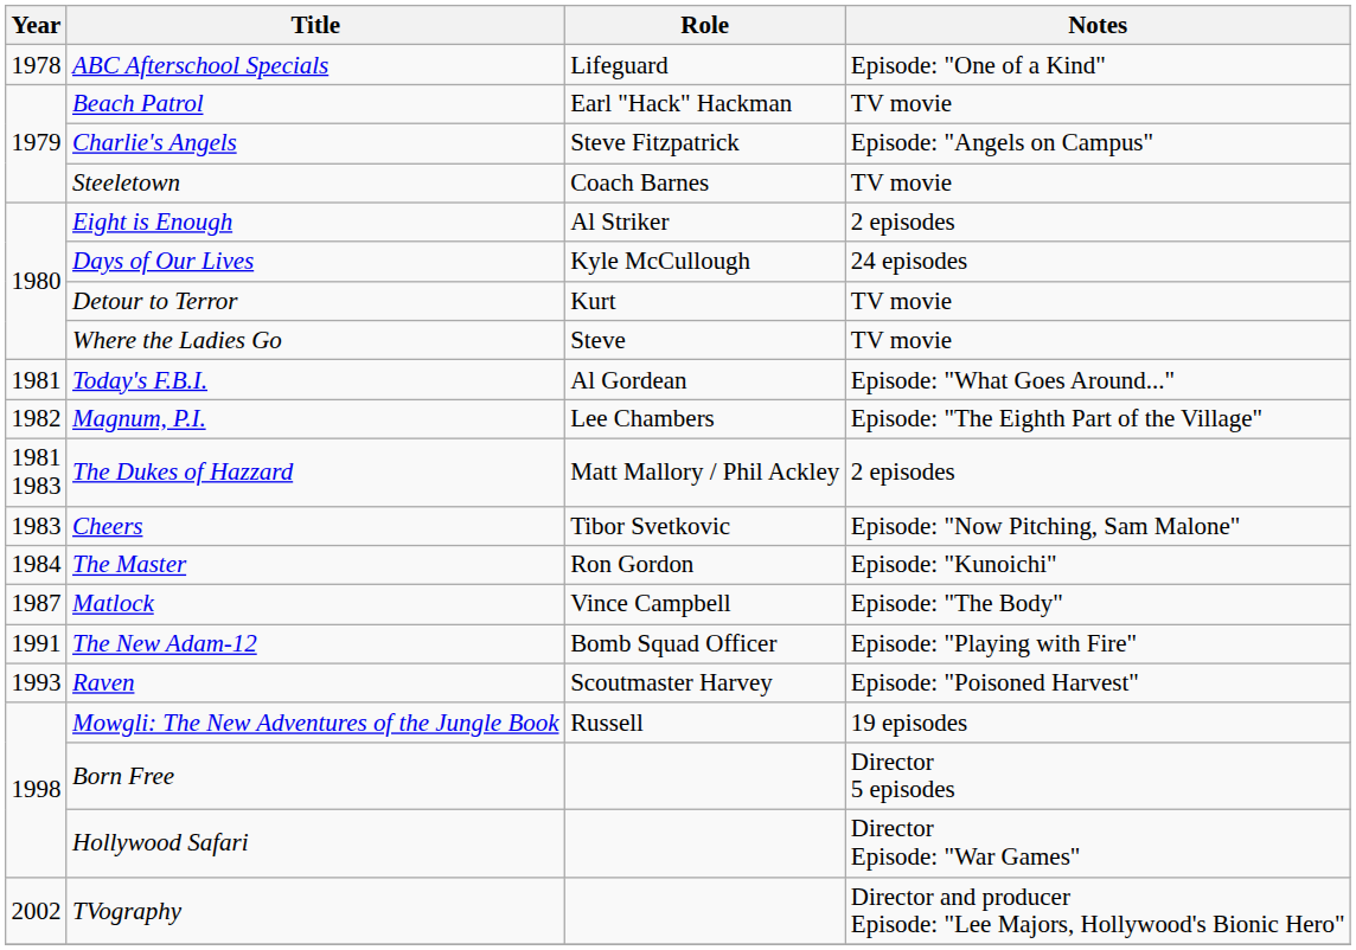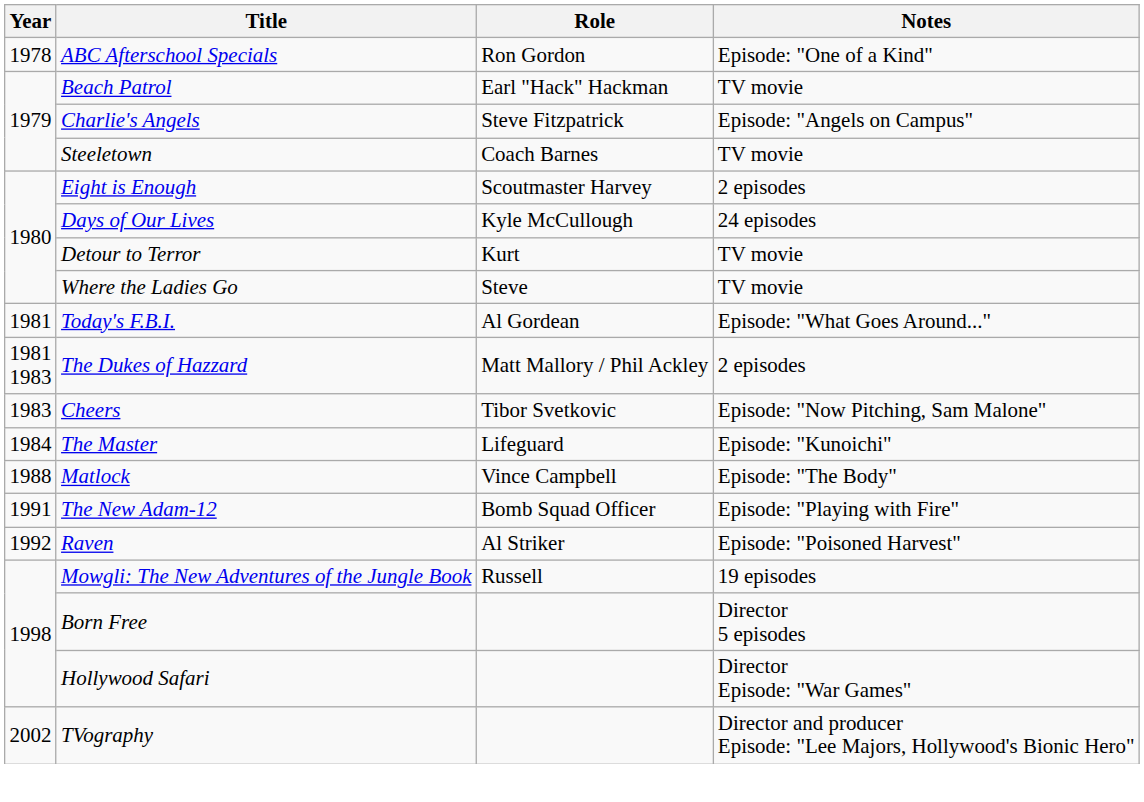ABC Afterschool Specials | Role: Lifeguard -> Ron Gordon
Eight is Enough | Role: Al Striker -> Scoutmaster Harvey
- row: 1982 | Magnum, P.I. | Lee Chambers | Episode: "The Eighth Part of the Village"
The Master | Role: Ron Gordon -> Lifeguard
Matlock | Year: 1987 -> 1988
Raven | Year: 1993 -> 1992
Raven | Role: Scoutmaster Harvey -> Al Striker
